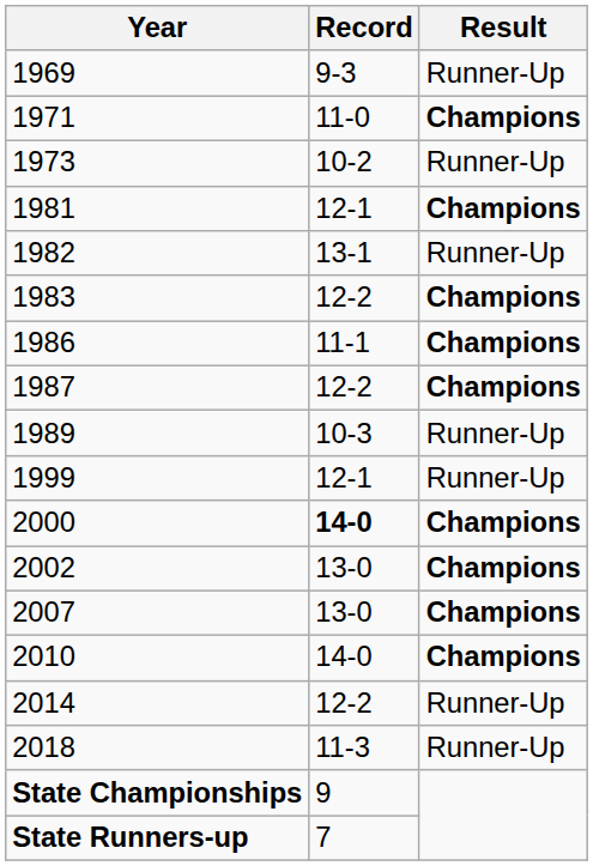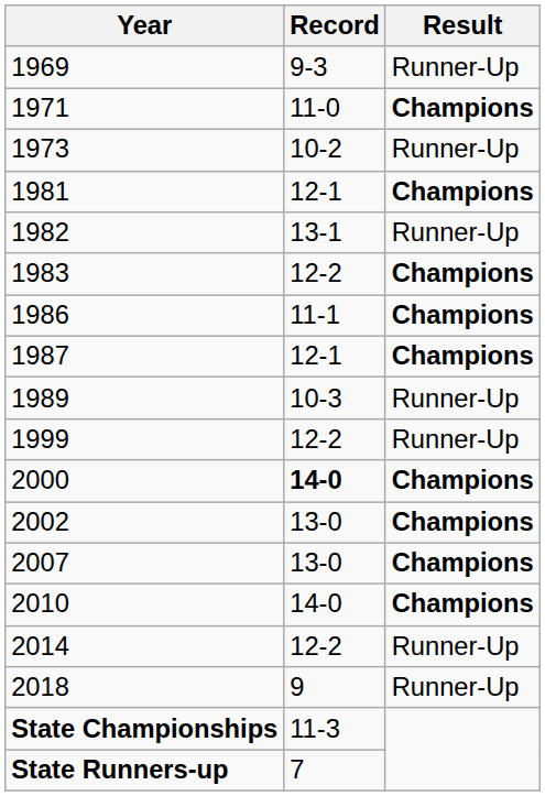1987 | Record: 12-2 -> 12-1
1999 | Record: 12-1 -> 12-2
2018 | Record: 11-3 -> 9
State Championships | Record: 9 -> 11-3
